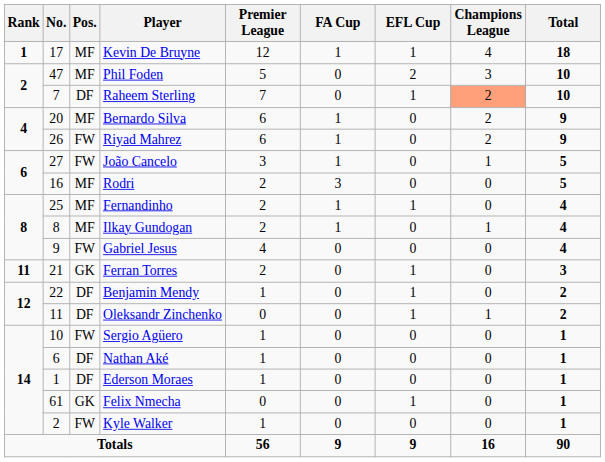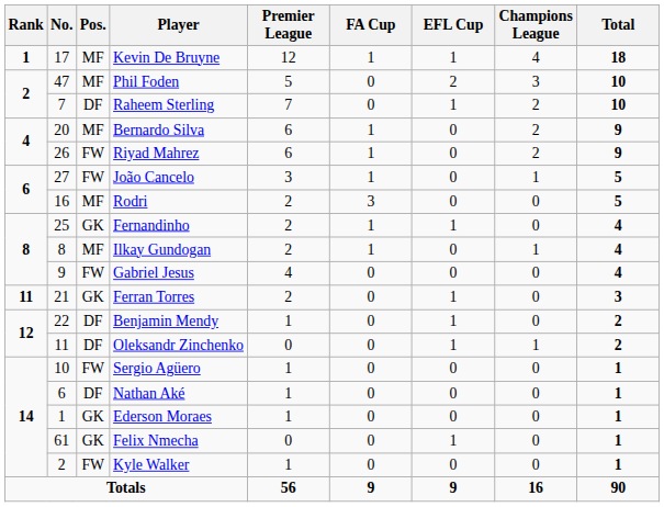Raheem Sterling | Champions League: lightsalmon background -> no background
Fernandinho | Pos.: MF -> GK
Ederson Moraes | Pos.: DF -> GK
